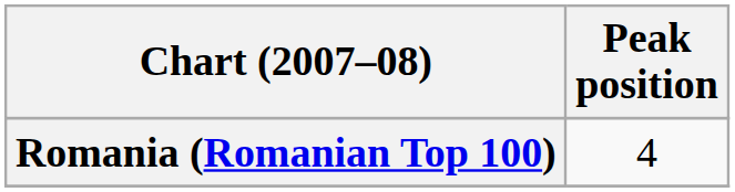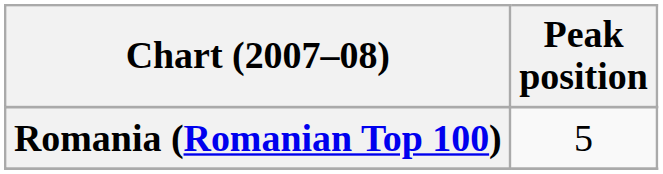Romania (Romanian Top 100) | Peak position: 4 -> 5
